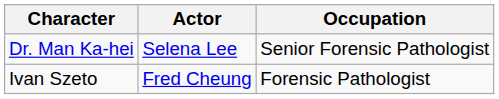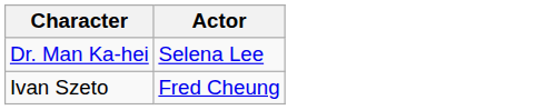- column: Occupation | Senior Forensic Pathologist | Forensic Pathologist
